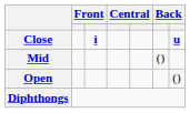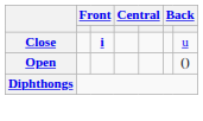Close | column 7: bold -> normal
- row: Mid | ()
